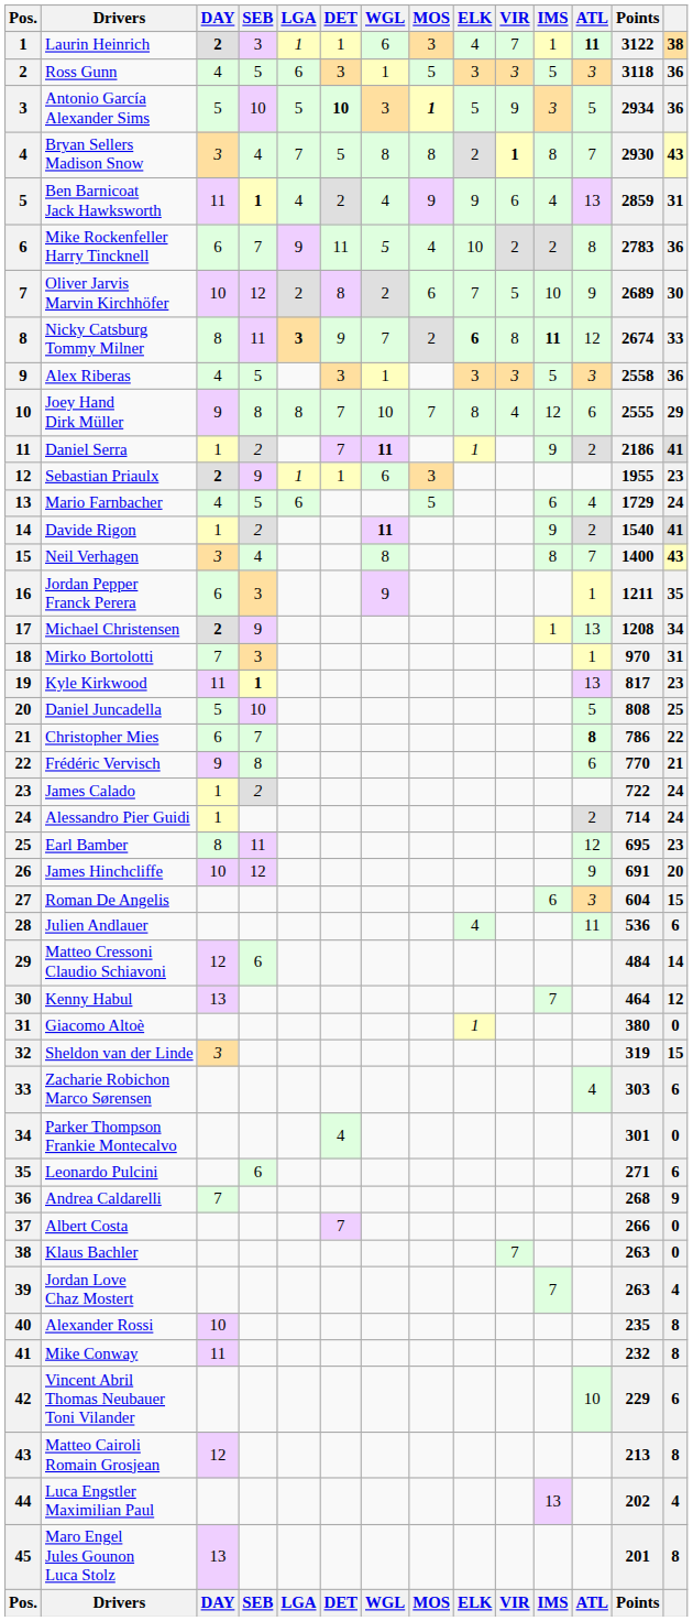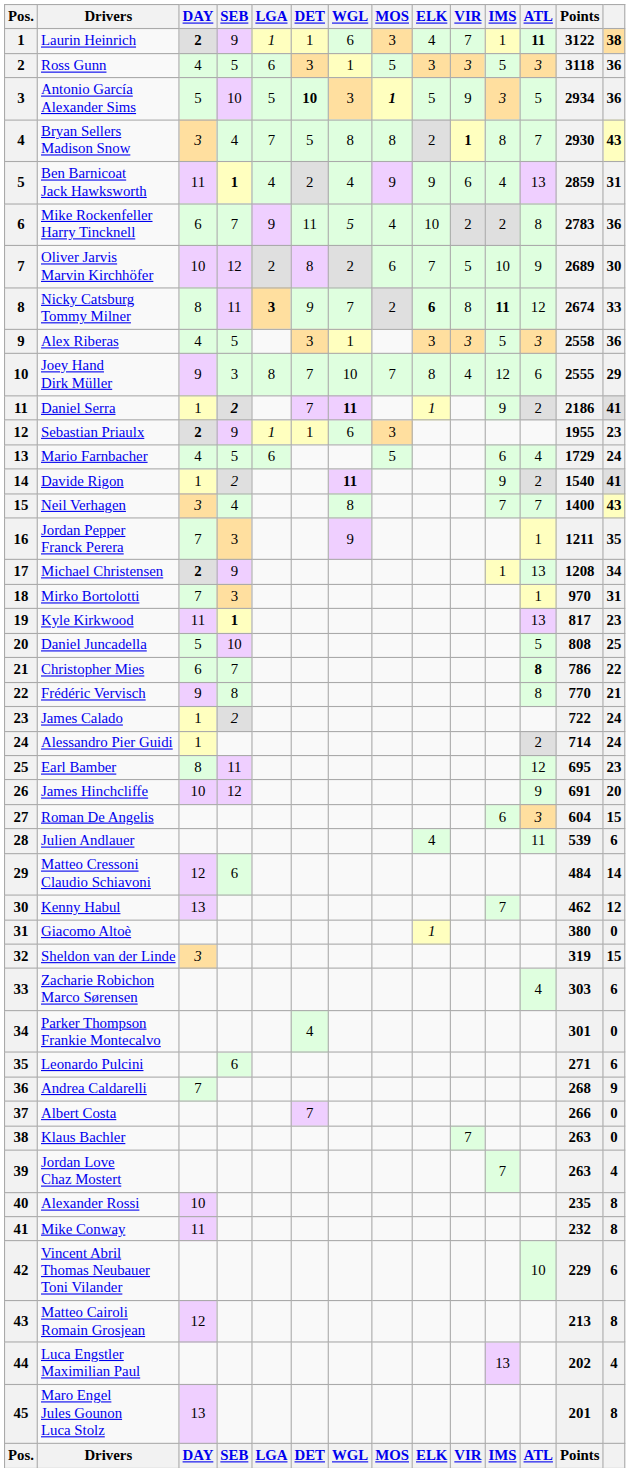Laurin Heinrich | SEB: 3 -> 9
Joey Hand Dirk Müller | SEB: 8 -> 3
Daniel Serra | SEB: normal -> bold
Neil Verhagen | IMS: 8 -> 7
Jordan Pepper Franck Perera | DAY: 6 -> 7
Frédéric Vervisch | ATL: 6 -> 8
Julien Andlauer | Points: 536 -> 539
Kenny Habul | Points: 464 -> 462
